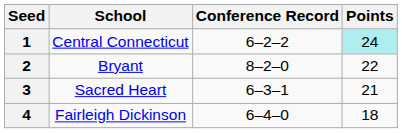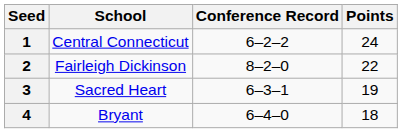1 | Points: paleturquoise background -> no background
2 | School: Bryant -> Fairleigh Dickinson
3 | Points: 21 -> 19
4 | School: Fairleigh Dickinson -> Bryant
